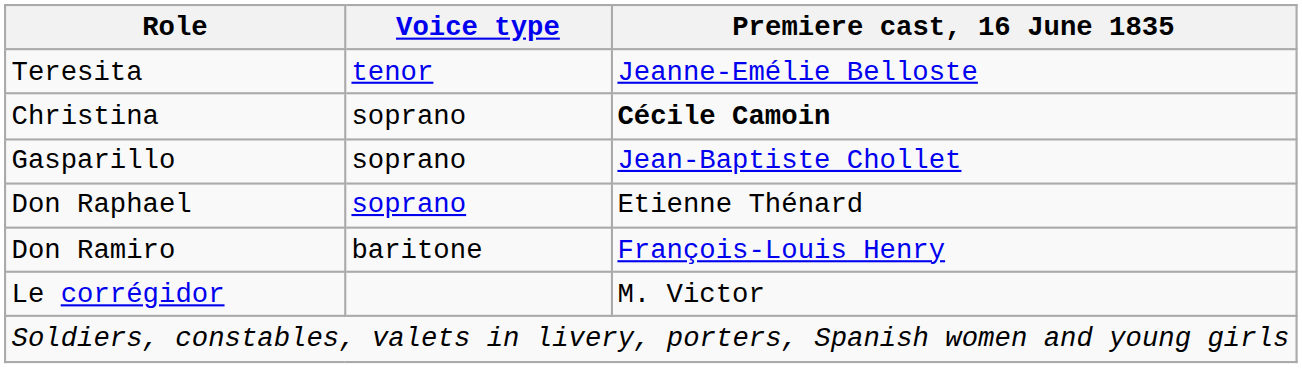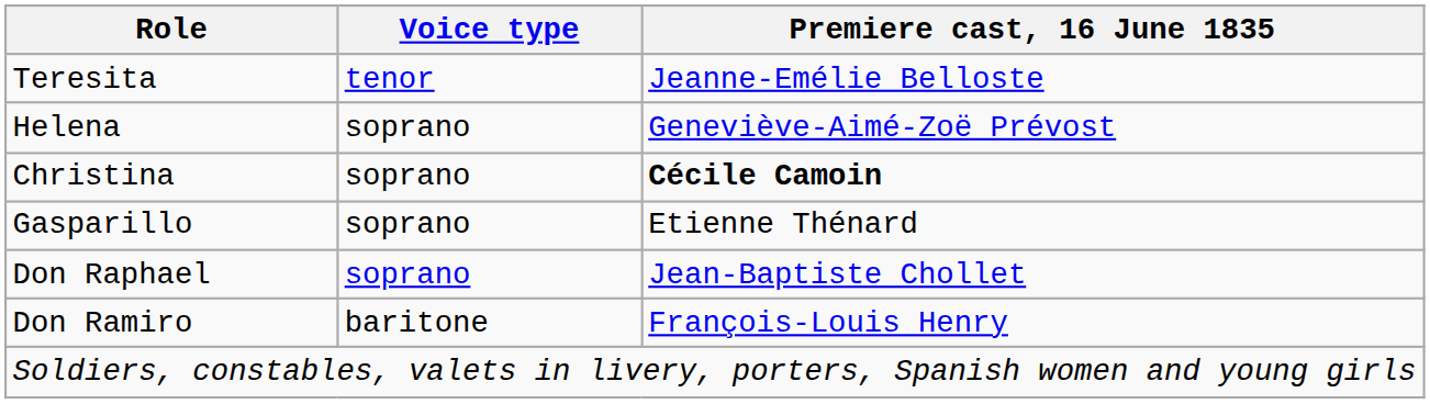+ row: Helena | soprano | Geneviève-Aimé-Zoë Prévost
Gasparillo | Premiere cast, 16 June 1835: Jean-Baptiste Chollet -> Etienne Thénard
Don Raphael | Premiere cast, 16 June 1835: Etienne Thénard -> Jean-Baptiste Chollet
- row: Le corrégidor | M. Victor
